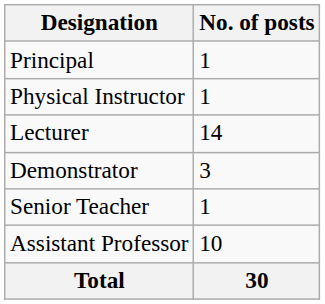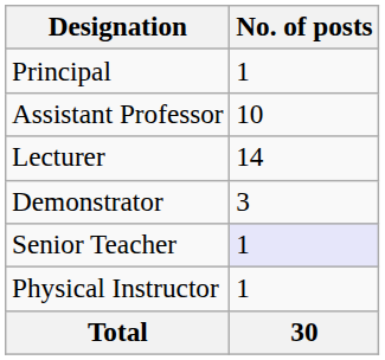rows swapped: Assistant Professor <-> Physical Instructor
Senior Teacher | No. of posts: no background -> lavender background
